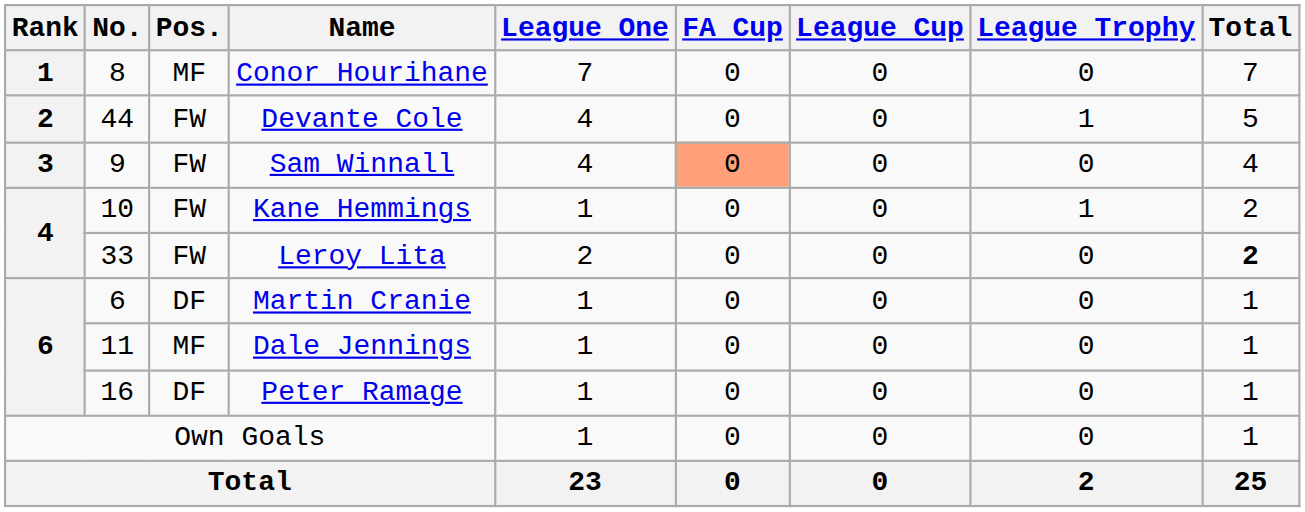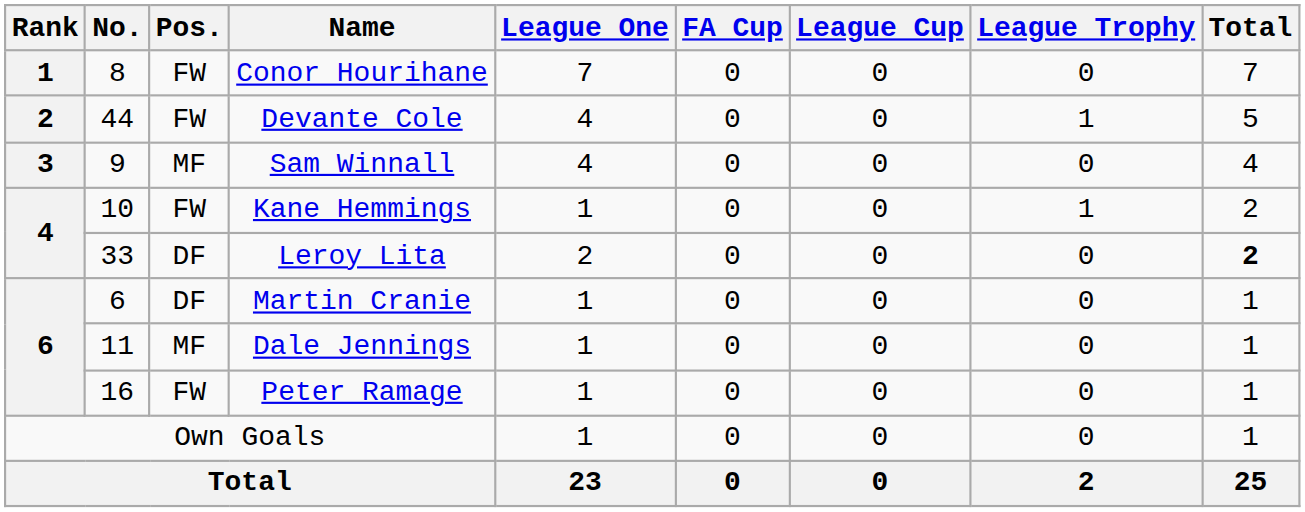Conor Hourihane | Pos.: MF -> FW
Sam Winnall | Pos.: FW -> MF
Sam Winnall | FA Cup: lightsalmon background -> no background
Leroy Lita | Pos.: FW -> DF
Peter Ramage | Pos.: DF -> FW
